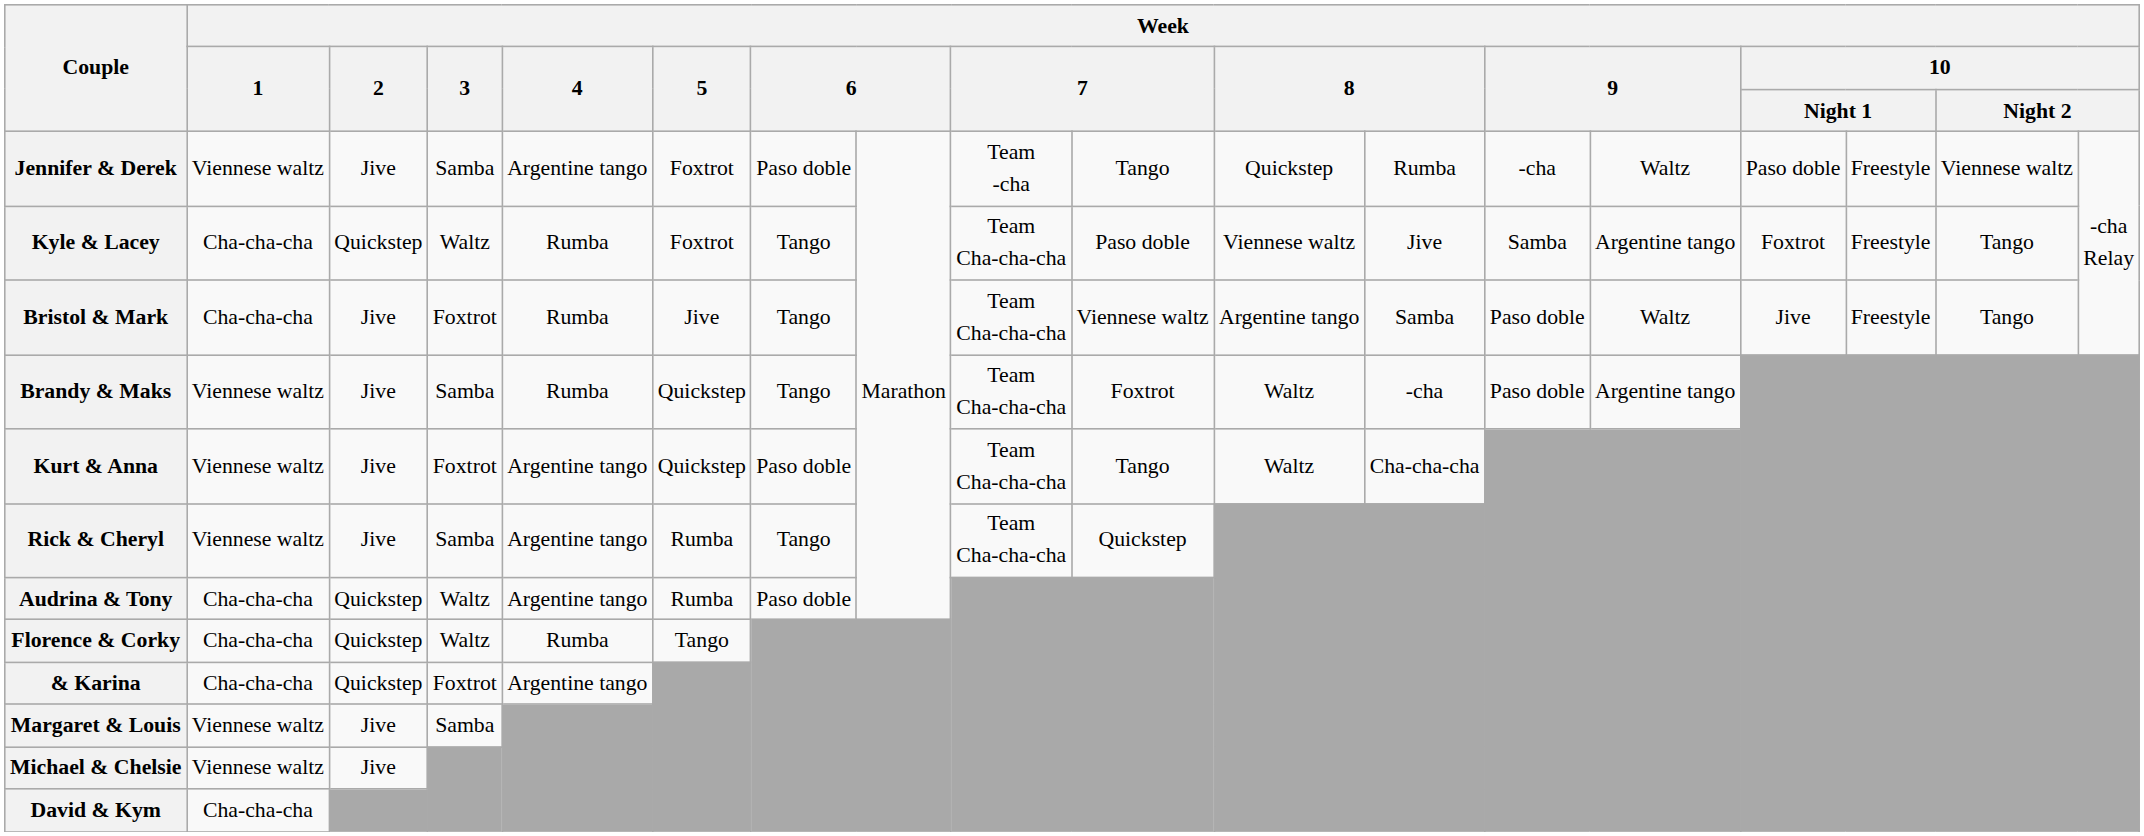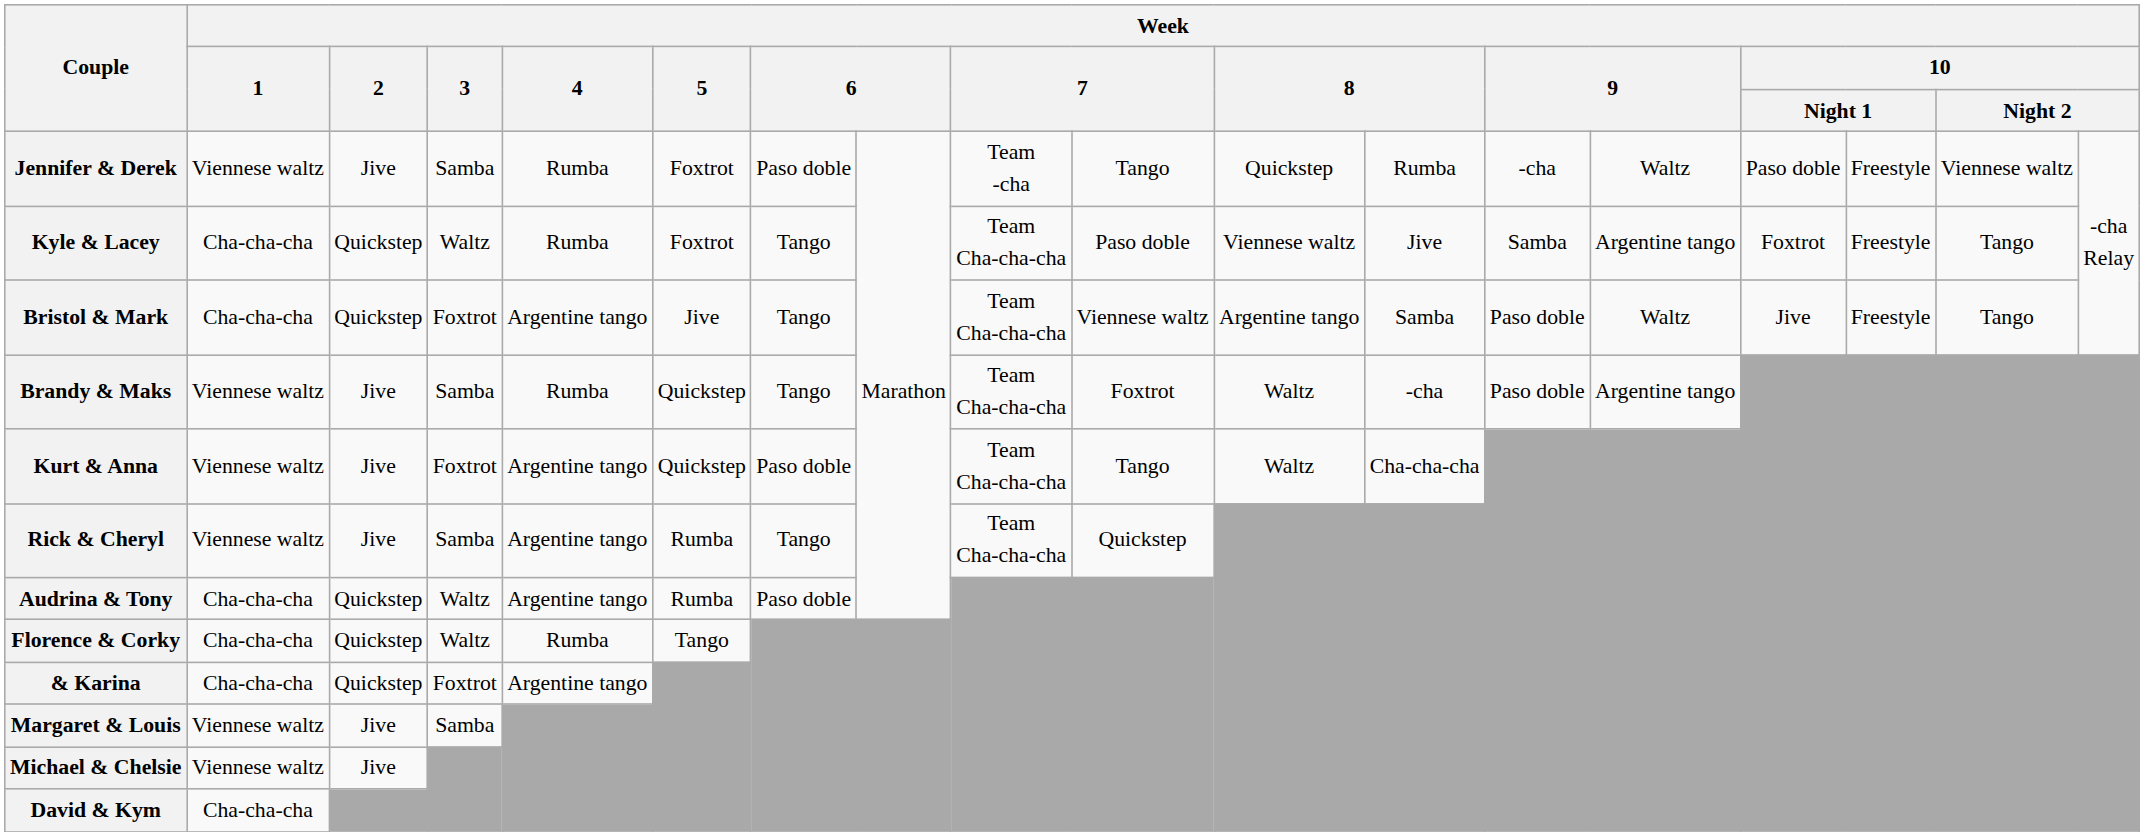Jennifer & Derek | Week / 4: Argentine tango -> Rumba
Bristol & Mark | Week / 2: Jive -> Quickstep
Bristol & Mark | Week / 4: Rumba -> Argentine tango
